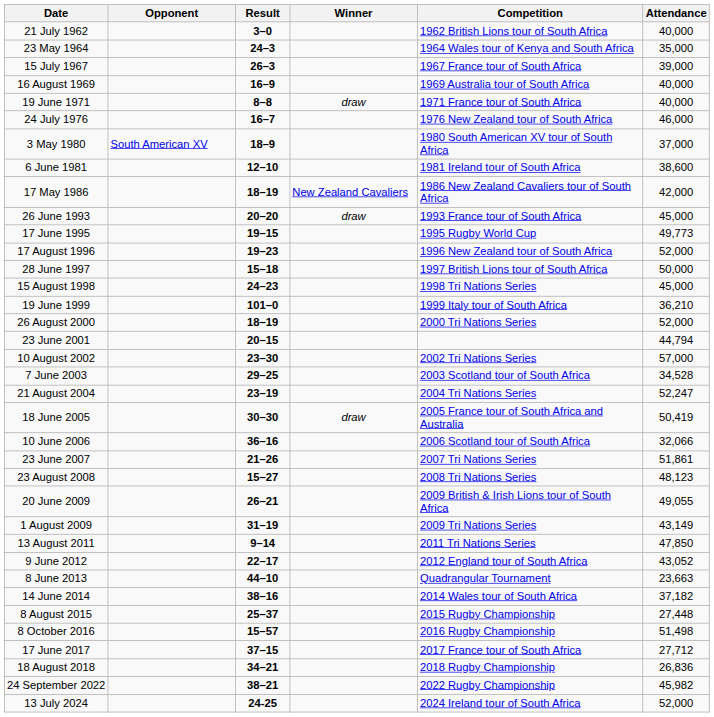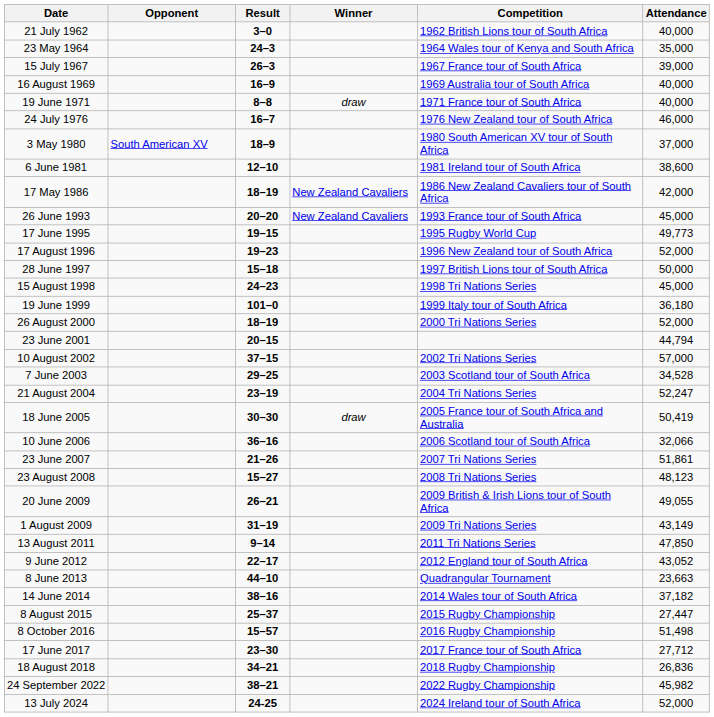26 June 1993 | Winner: draw -> New Zealand Cavaliers
19 June 1999 | Attendance: 36,210 -> 36,180
10 August 2002 | Result: 23–30 -> 37–15
8 August 2015 | Attendance: 27,448 -> 27,447
17 June 2017 | Result: 37–15 -> 23–30
